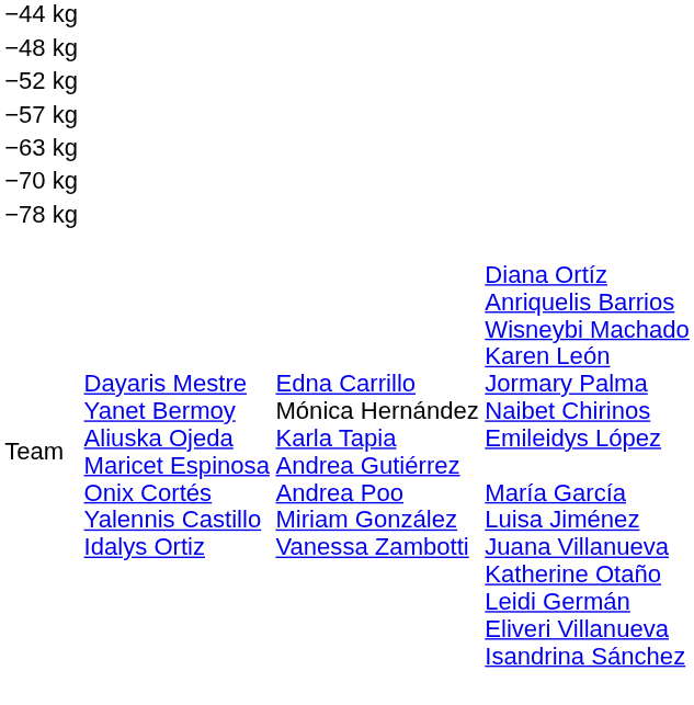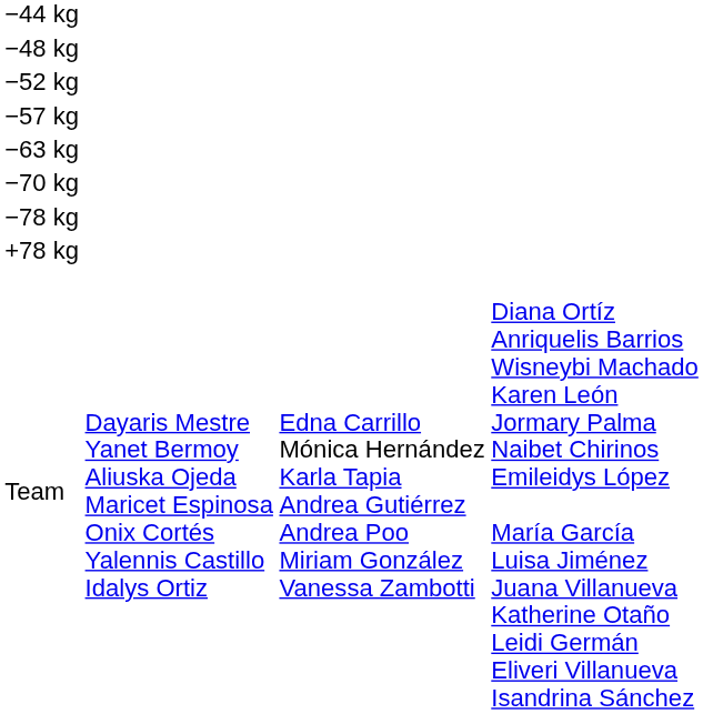+ row: +78 kg
